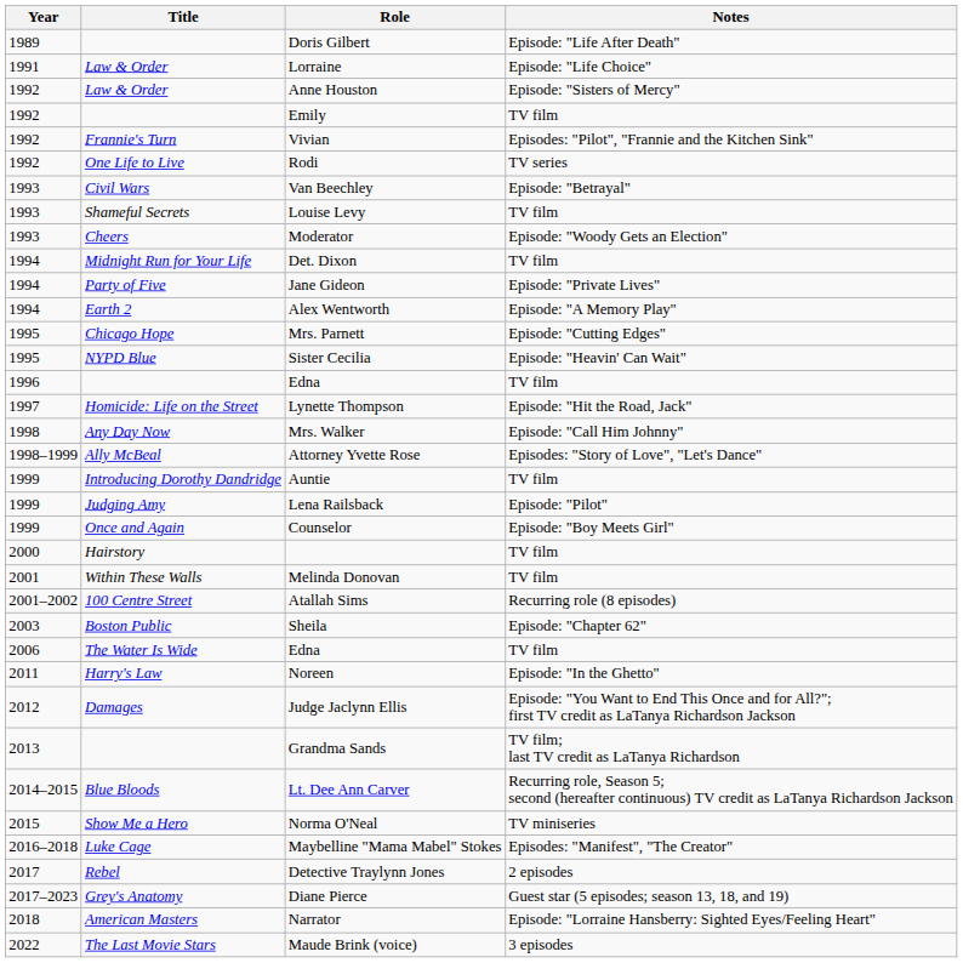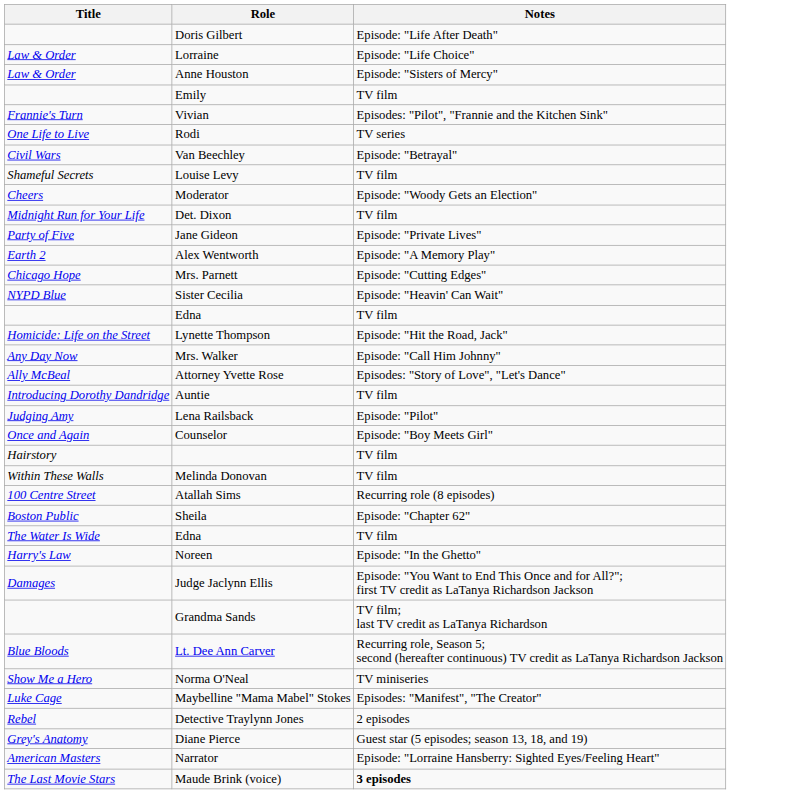- column: Year | 1989 | 1991 | 1992 | 1992 | 1992 | 1992 | 1993 | 1993 | 1993 | 1994 | 1994 | 1994 | 1995 | 1995 | 1996 | 1997 | 1998 | 1998–1999 | 1999 | 1999 | 1999 | 2000 | 2001 | 2001–2002 | 2003 | 2006 | 2011 | 2012 | 2013 | 2014–2015 | 2015 | 2016–2018 | 2017 | 2017–2023 | 2018 | 2022
Maude Brink (voice) | Notes: normal -> bold
